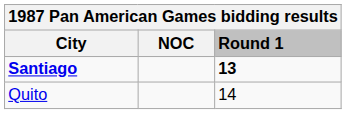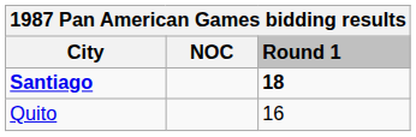Santiago | Round 1: 13 -> 18
Quito | Round 1: 14 -> 16
